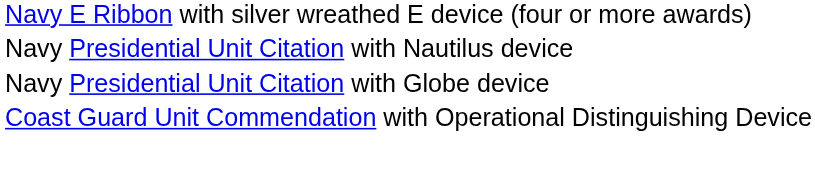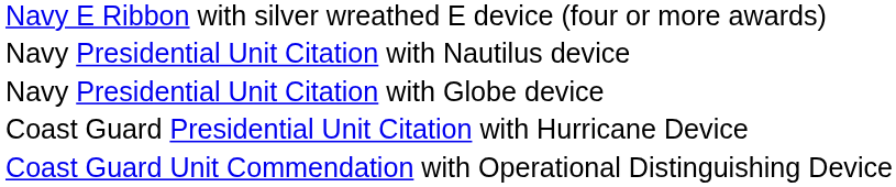+ row: Coast Guard Presidential Unit Citation with Hurricane Device
